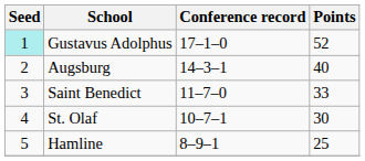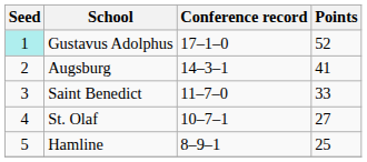Augsburg | Points: 40 -> 41
St. Olaf | Points: 30 -> 27
